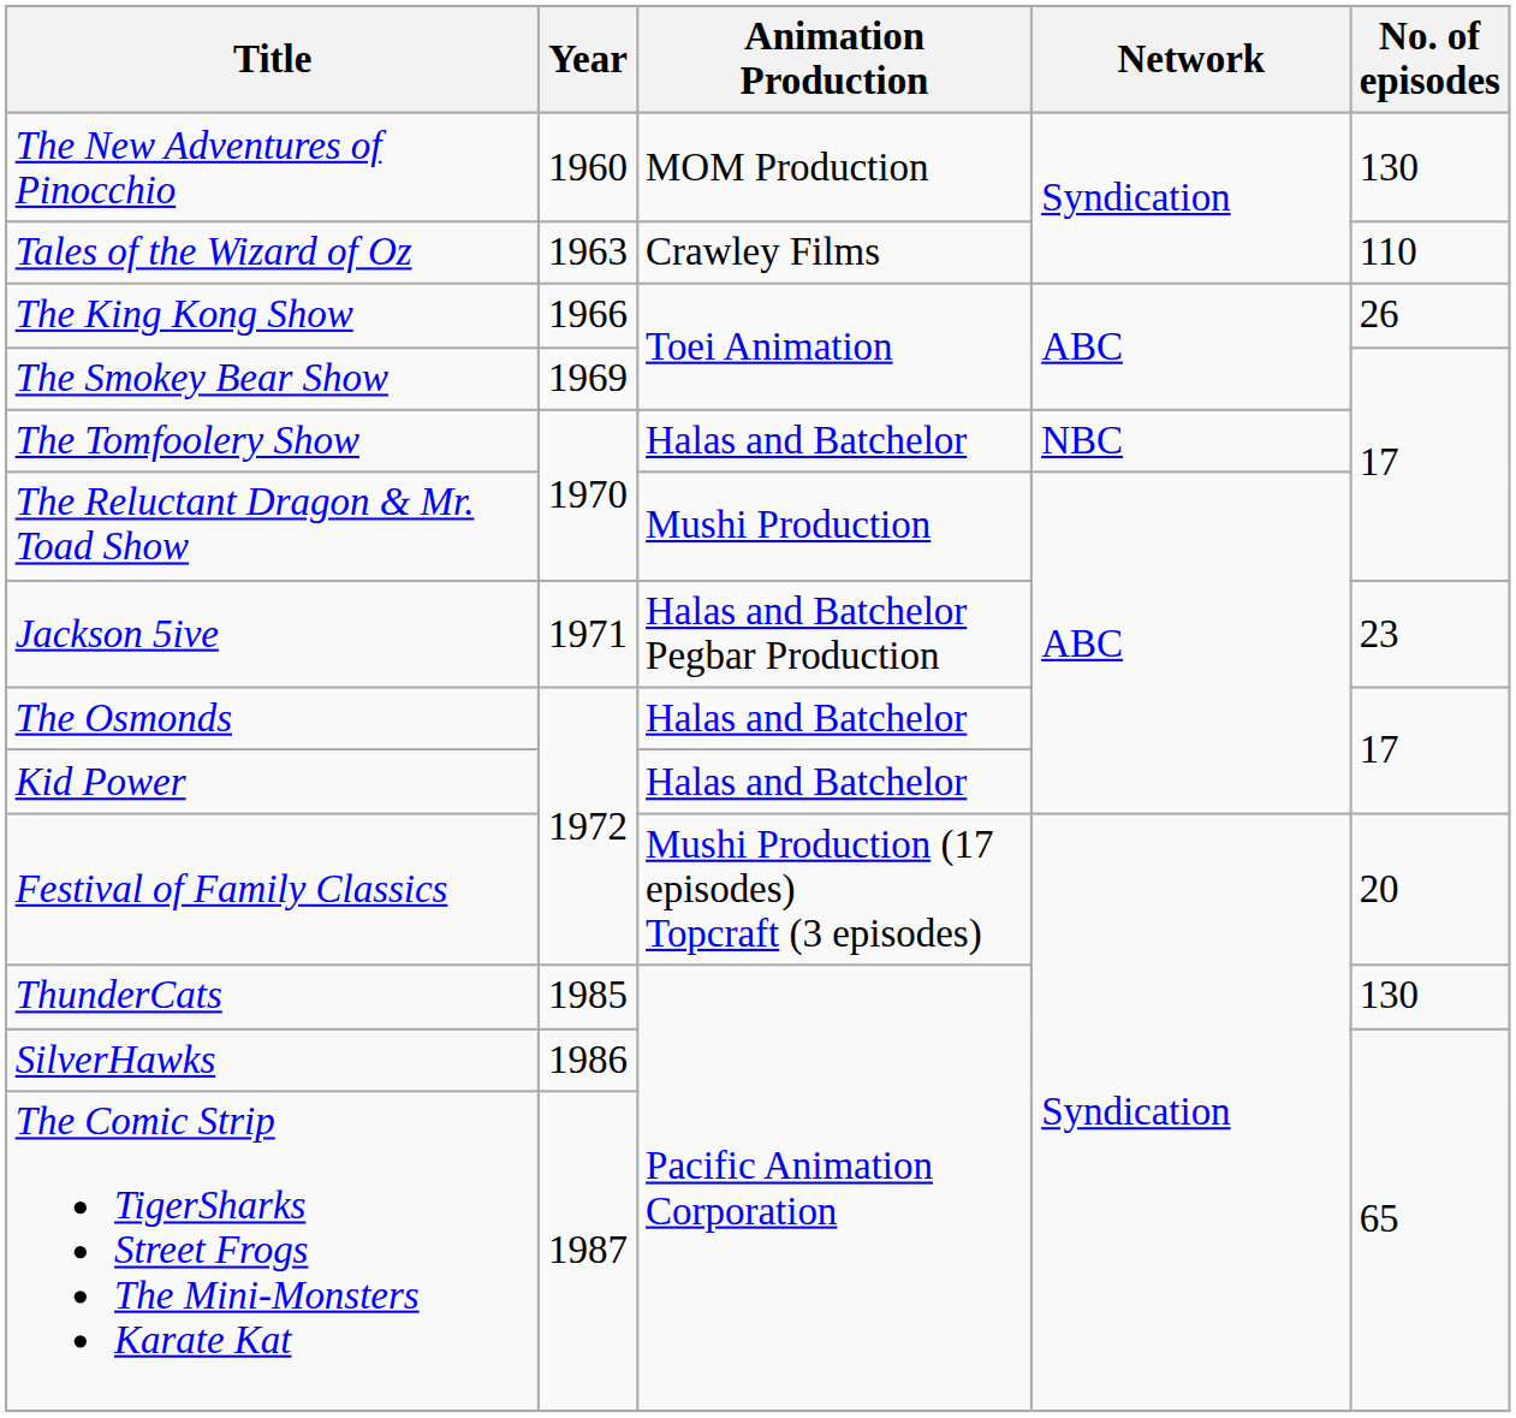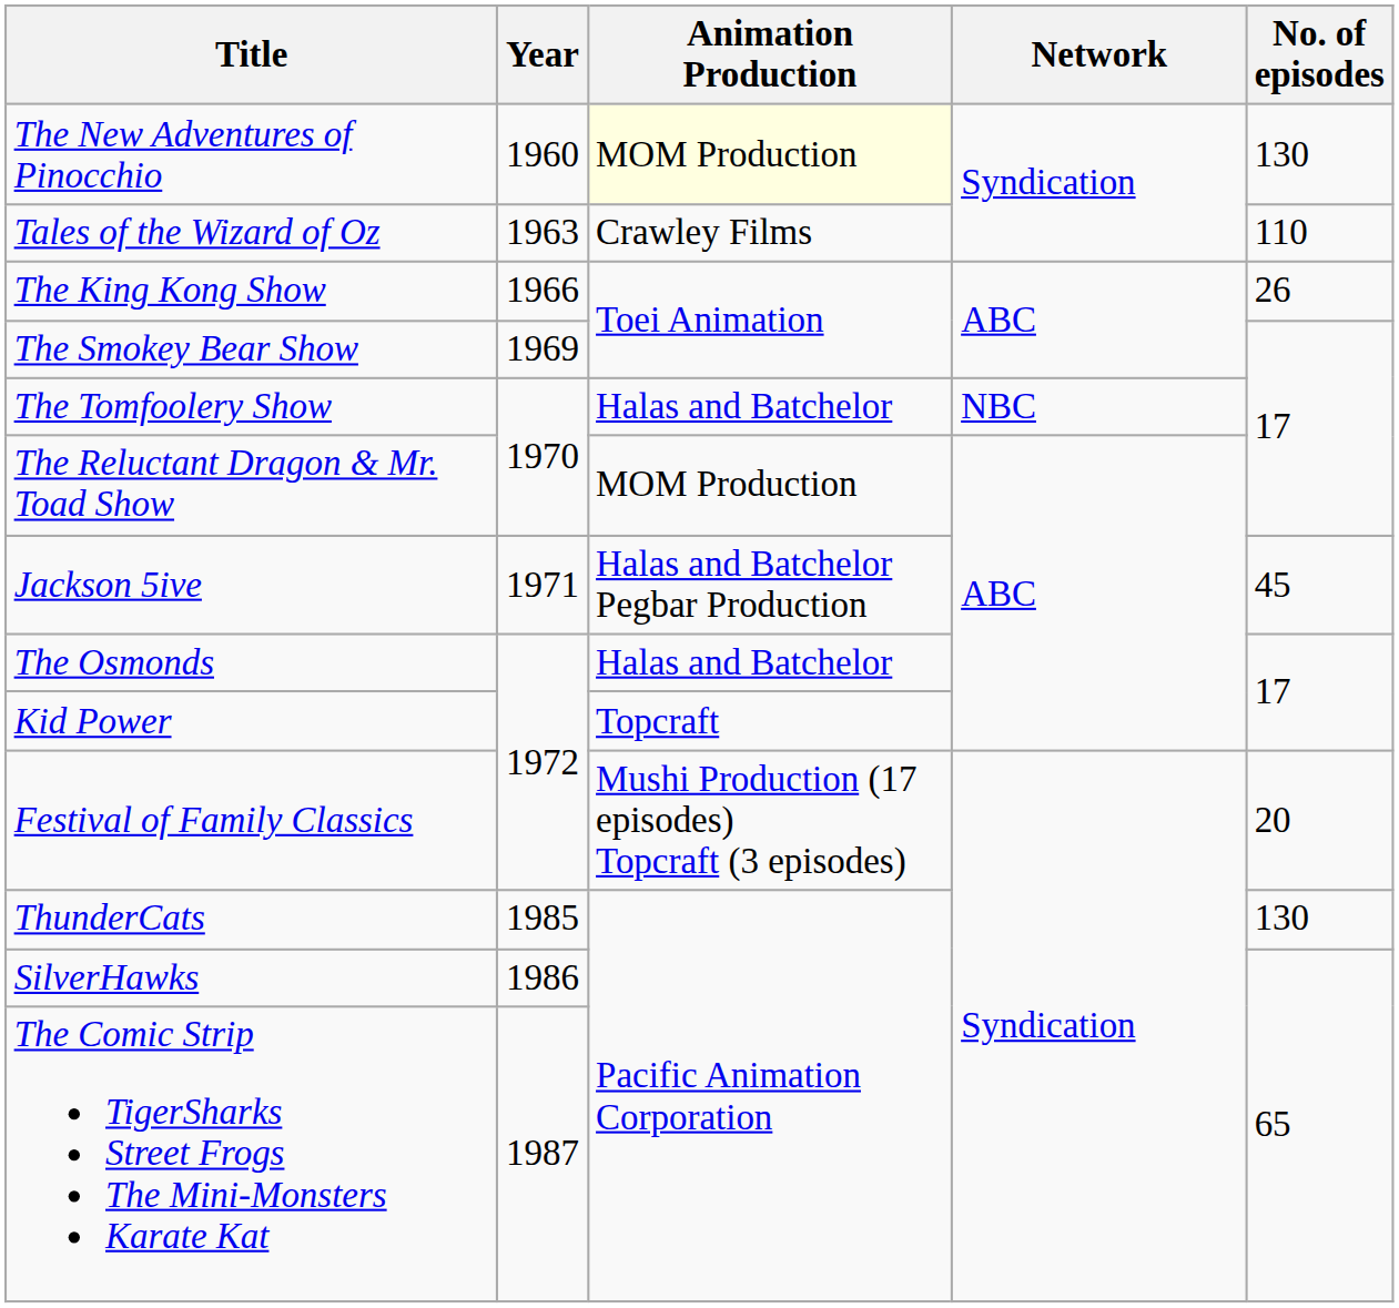The New Adventures of Pinocchio | Animation Production: no background -> lightyellow background
The Reluctant Dragon & Mr. Toad Show | Animation Production: Mushi Production -> MOM Production
Jackson 5ive | No. of episodes: 23 -> 45
Kid Power | Animation Production: Halas and Batchelor -> Topcraft
